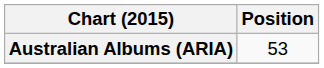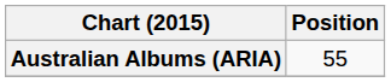Australian Albums (ARIA) | Position: 53 -> 55
